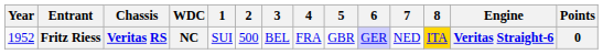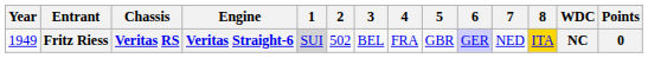columns swapped: Engine <-> WDC
Fritz Riess | Year: 1952 -> 1949
Fritz Riess | 1: no background -> lightgrey background
Fritz Riess | 2: 500 -> 502
